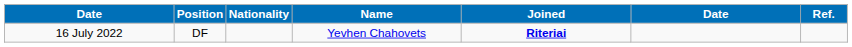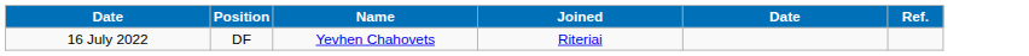- column: Nationality
16 July 2022 | Joined: bold -> normal
